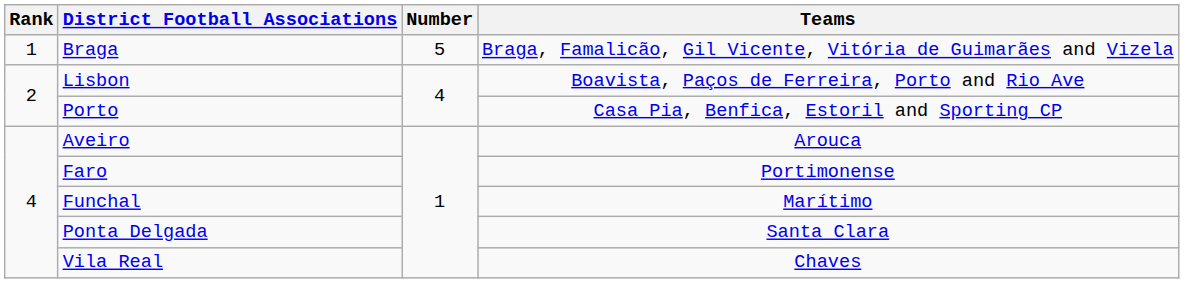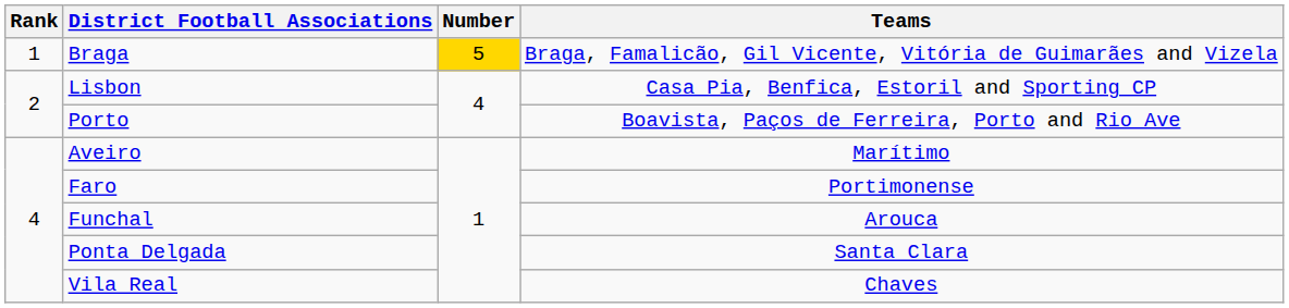Braga | Number: no background -> gold background
Lisbon | Teams: Boavista, Paços de Ferreira, Porto and Rio Ave -> Casa Pia, Benfica, Estoril and Sporting CP
Porto | Teams: Casa Pia, Benfica, Estoril and Sporting CP -> Boavista, Paços de Ferreira, Porto and Rio Ave
Aveiro | Teams: Arouca -> Marítimo
Funchal | Teams: Marítimo -> Arouca
